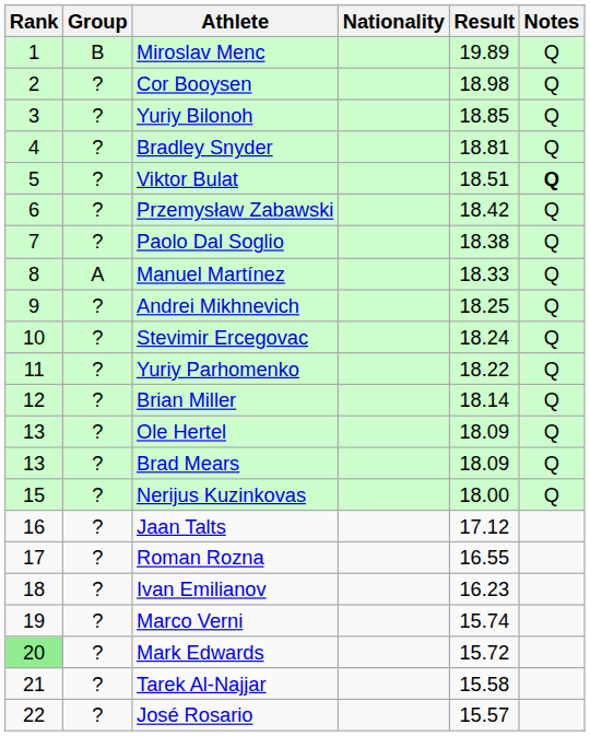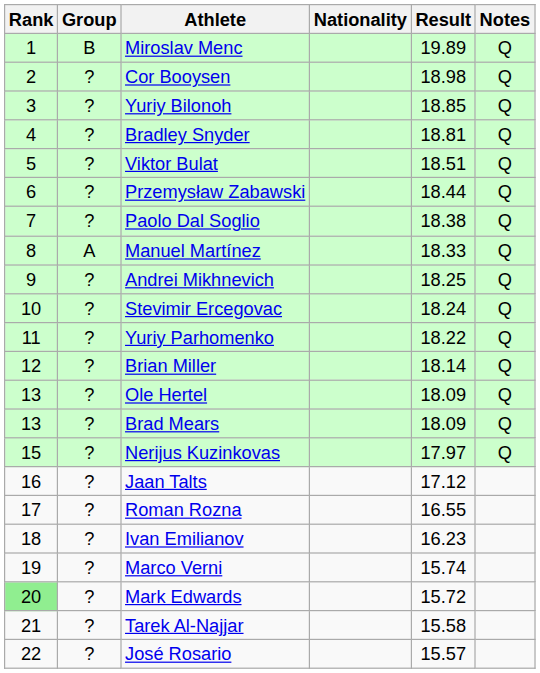Viktor Bulat | Notes: bold -> normal
Przemysław Zabawski | Result: 18.42 -> 18.44
Nerijus Kuzinkovas | Result: 18.00 -> 17.97
